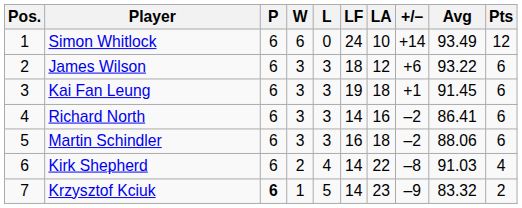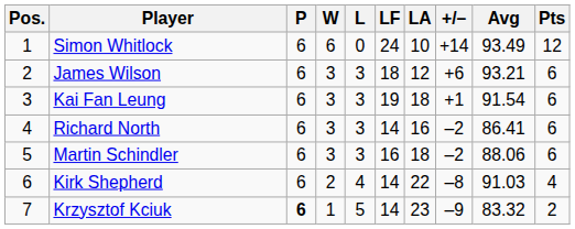James Wilson | Avg: 93.22 -> 93.21
Kai Fan Leung | Avg: 91.45 -> 91.54
